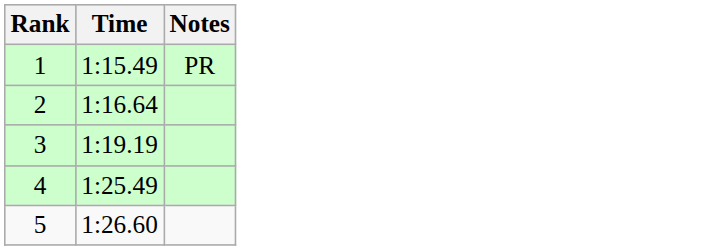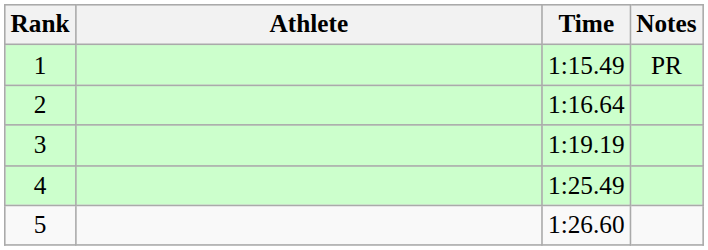+ column: Athlete
